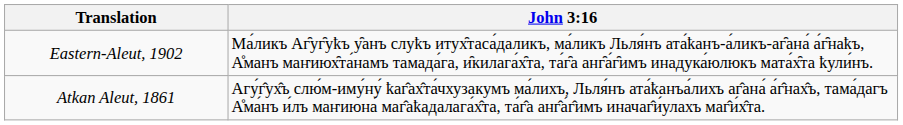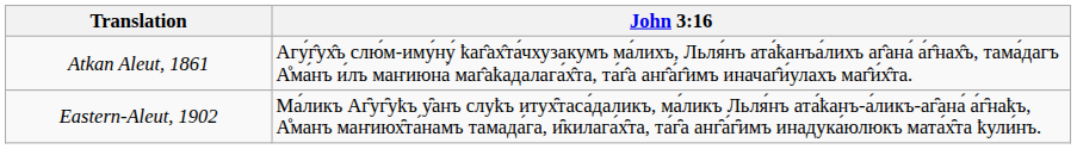rows swapped: Eastern-Aleut, 1902 <-> Atkan Aleut, 1861
